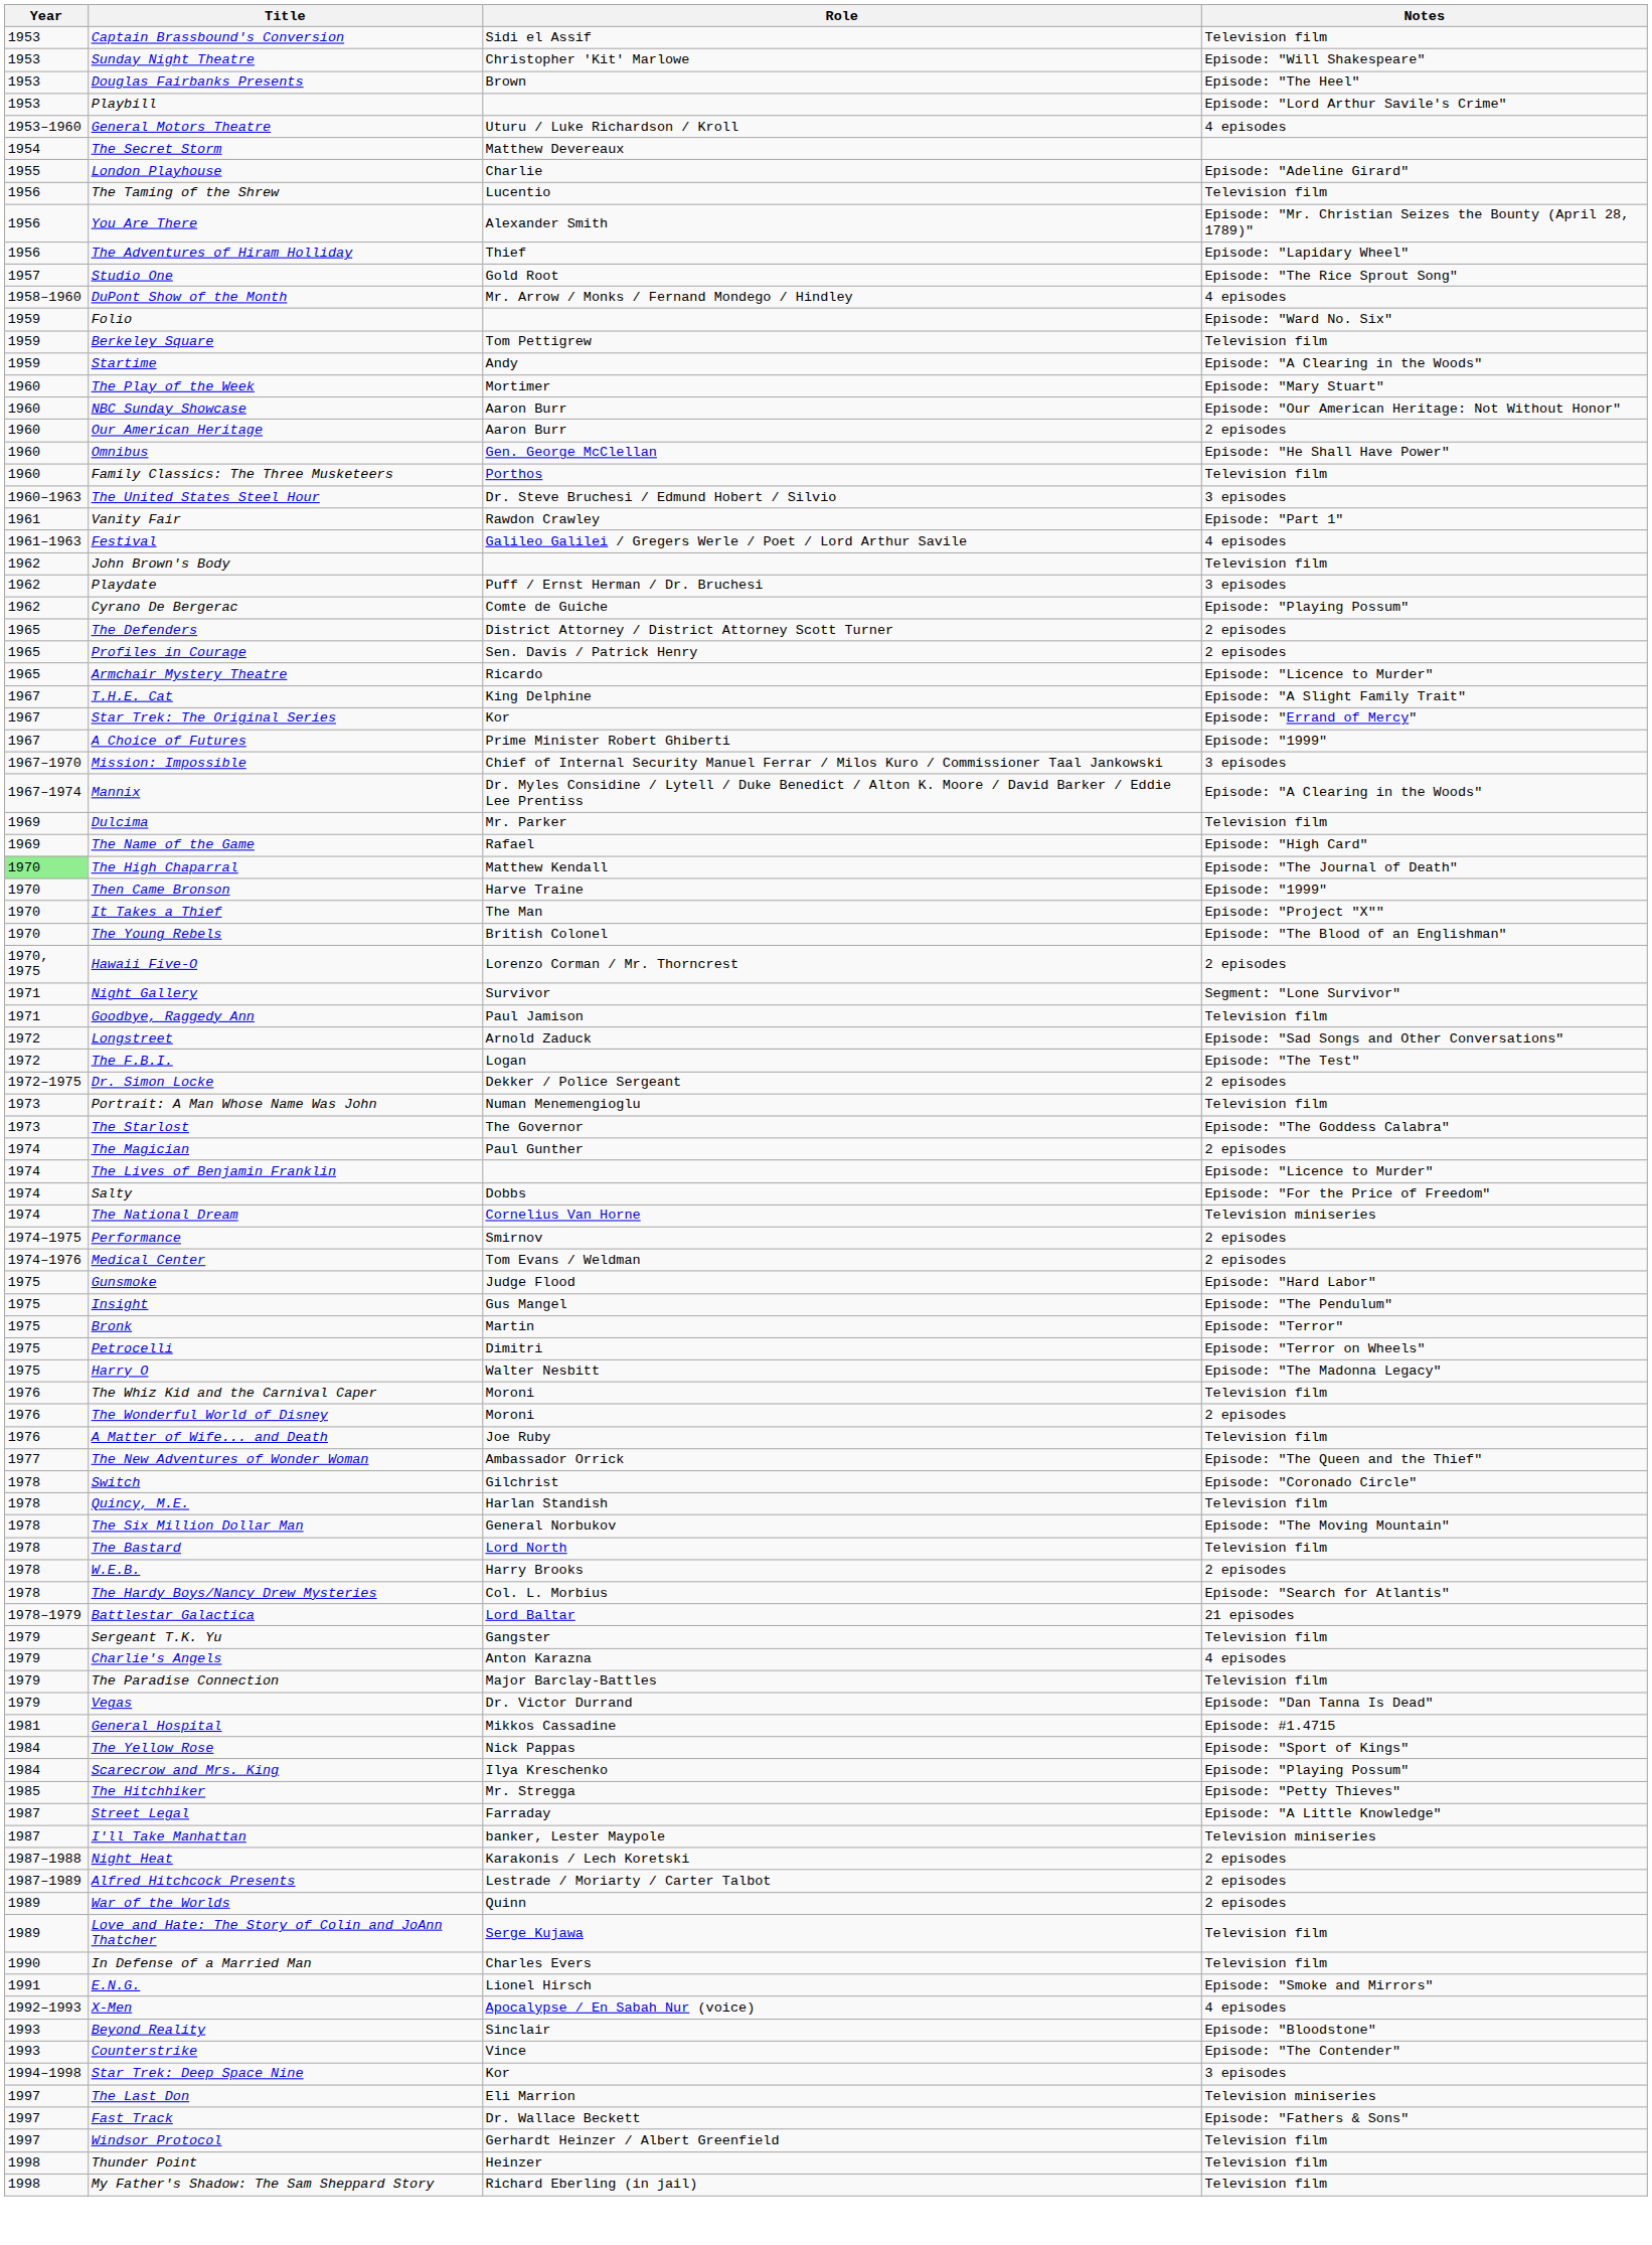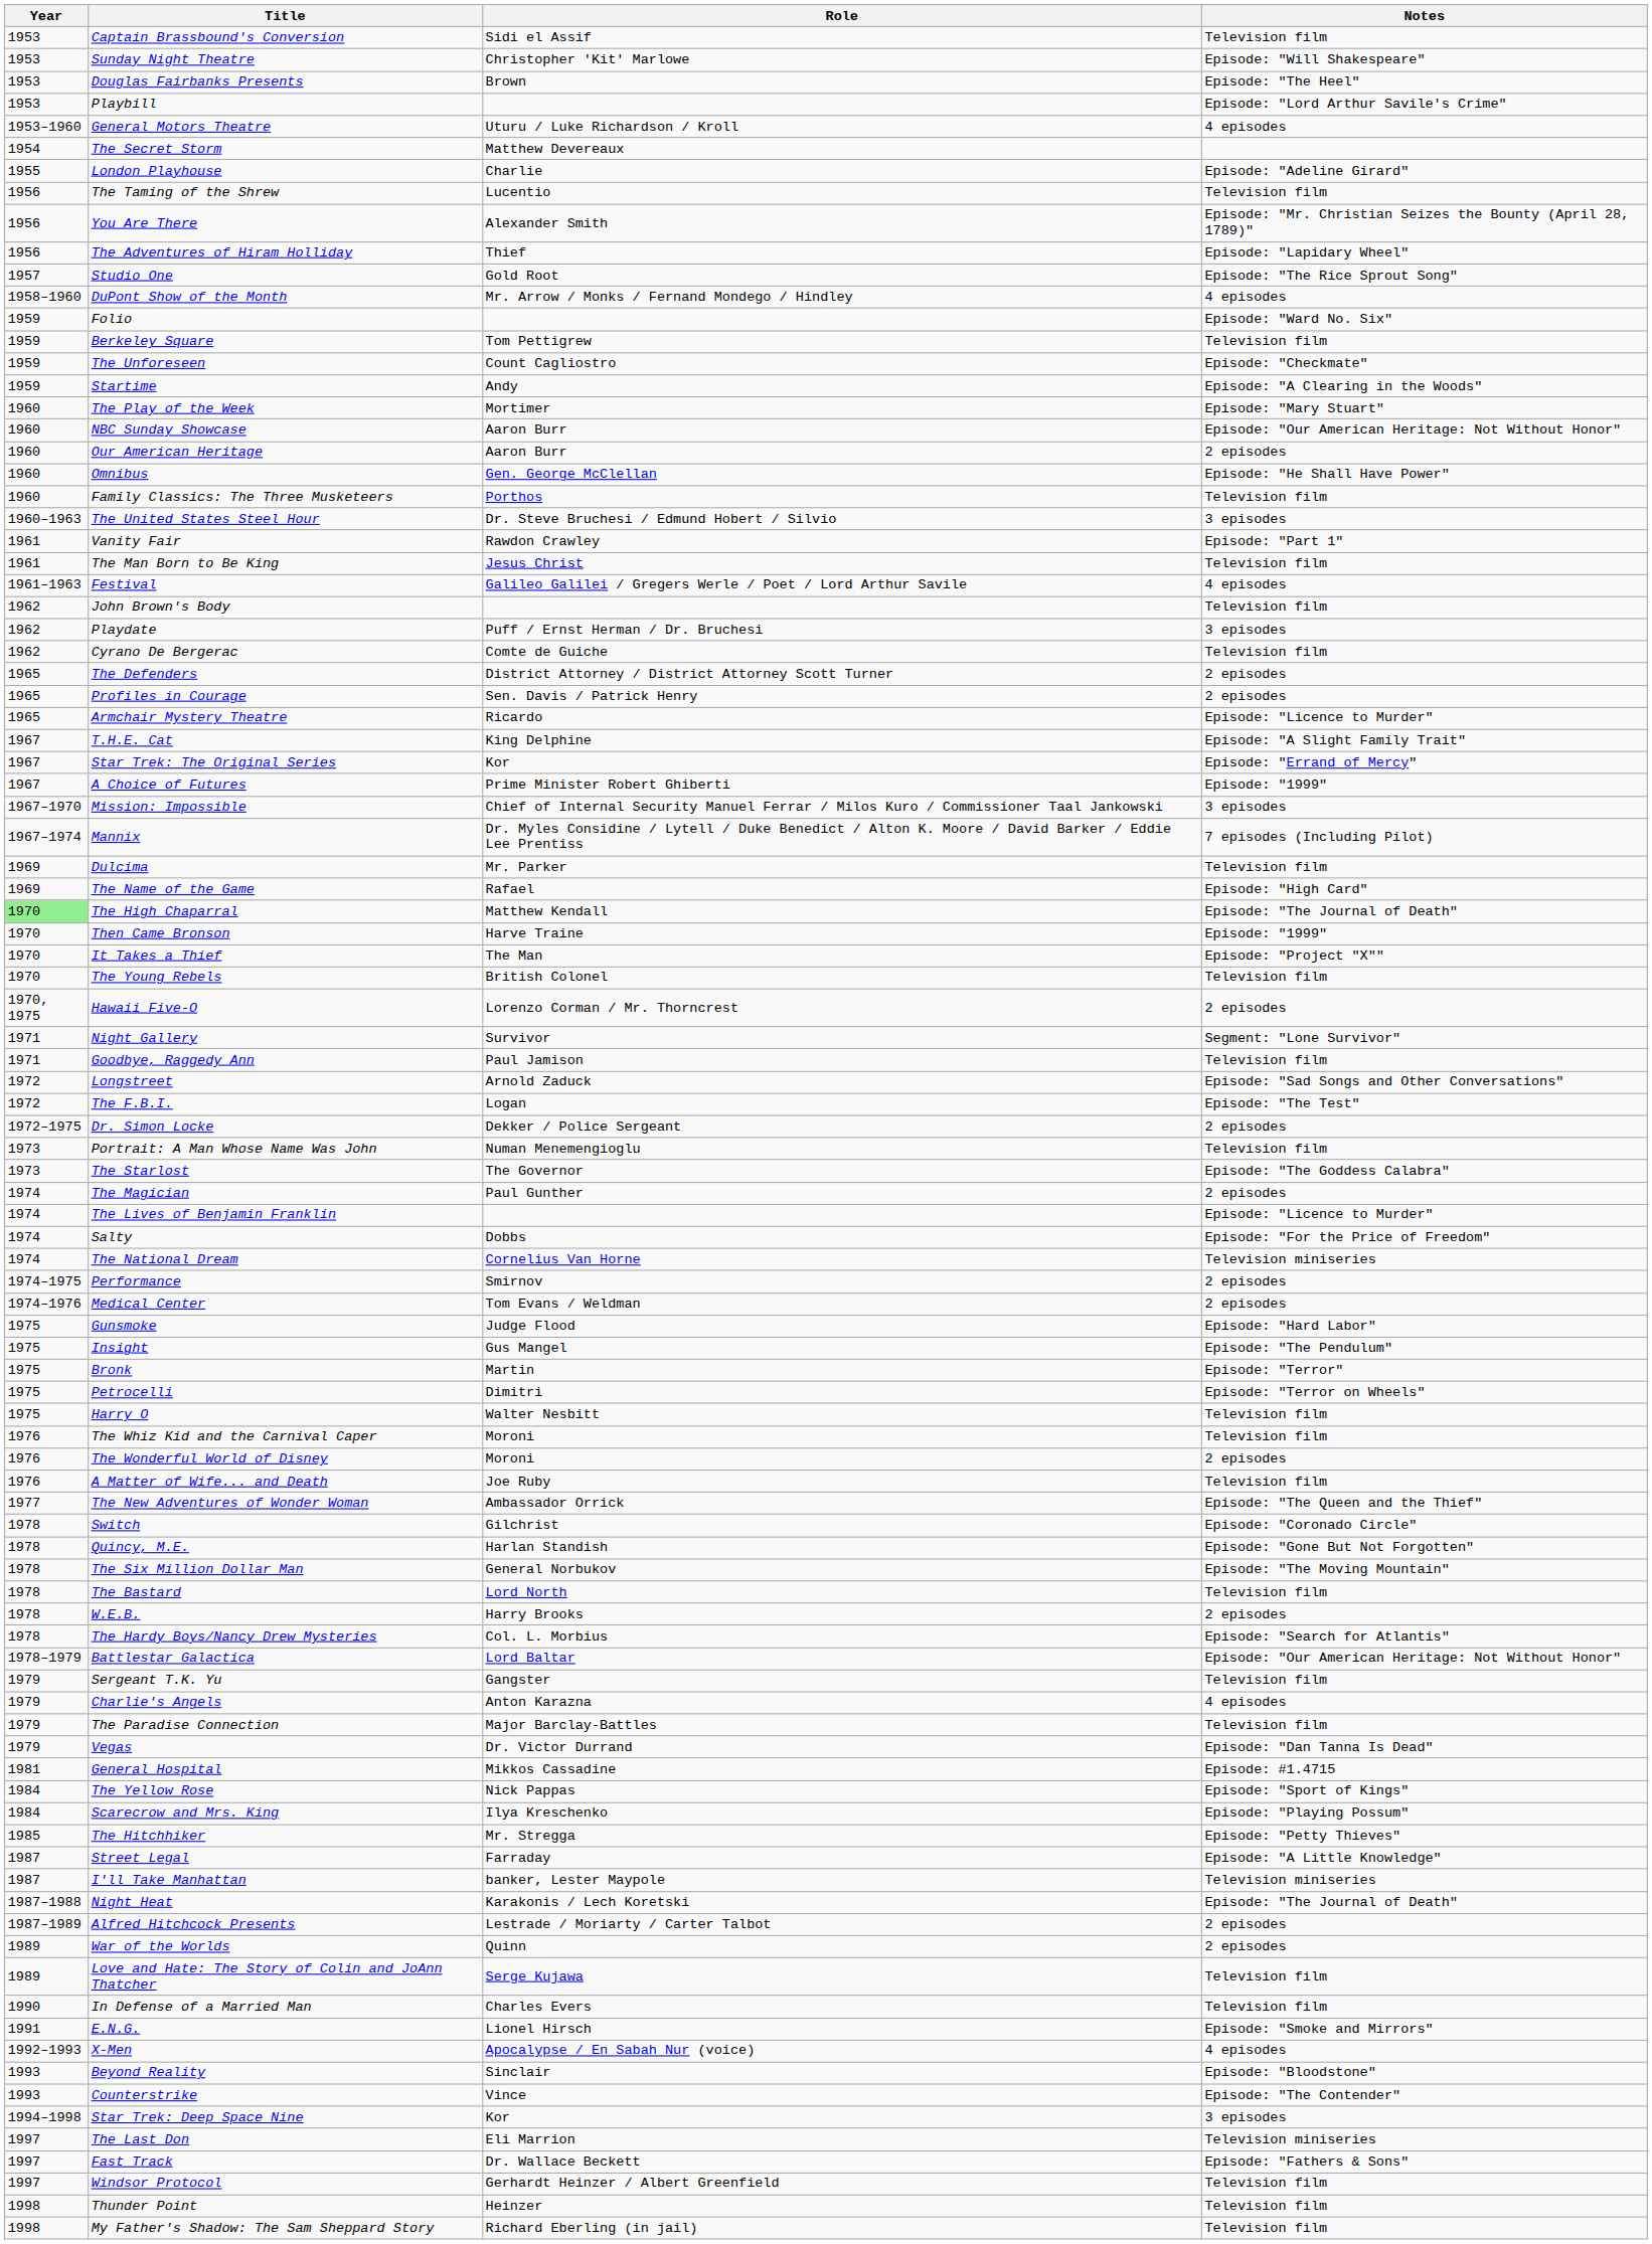+ row: 1959 | The Unforeseen | Count Cagliostro | Episode: "Checkmate"
+ row: 1961 | The Man Born to Be King | Jesus Christ | Television film
Cyrano De Bergerac | Notes: Episode: "Playing Possum" -> Television film
Mannix | Notes: Episode: "A Clearing in the Woods" -> 7 episodes (Including Pilot)
The Young Rebels | Notes: Episode: "The Blood of an Englishman" -> Television film
Harry O | Notes: Episode: "The Madonna Legacy" -> Television film
Quincy, M.E. | Notes: Television film -> Episode: "Gone But Not Forgotten"
Battlestar Galactica | Notes: 21 episodes -> Episode: "Our American Heritage: Not Without Honor"
Night Heat | Notes: 2 episodes -> Episode: "The Journal of Death"
